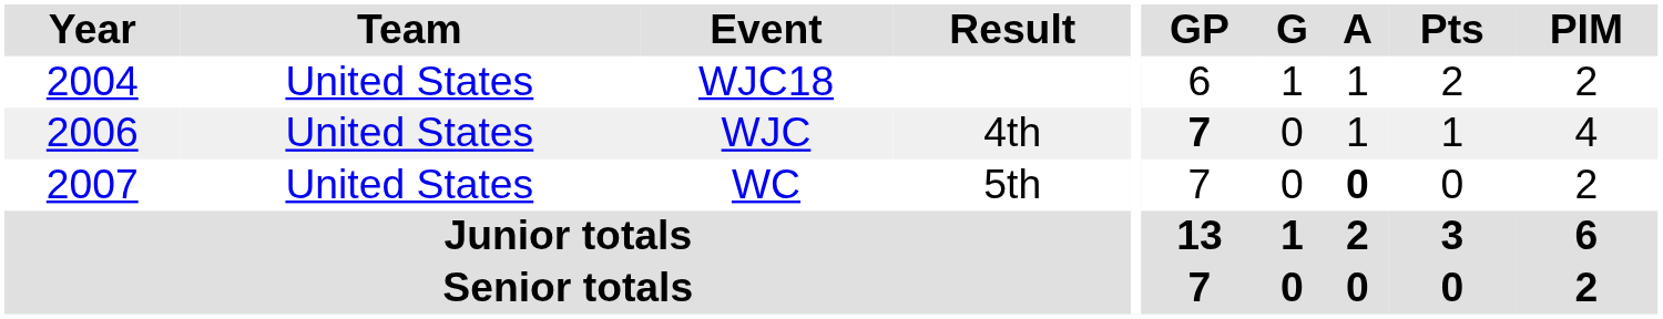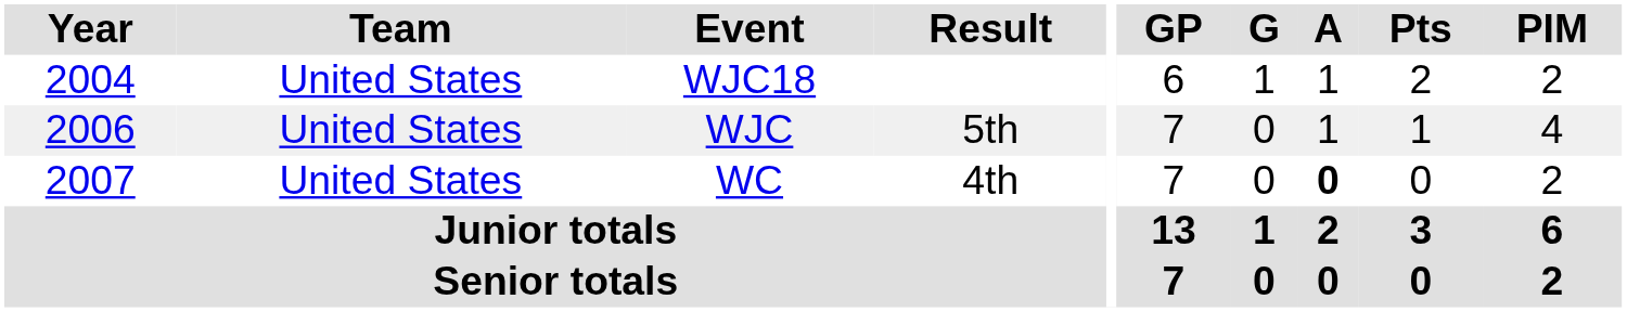WJC | Result: 4th -> 5th
WJC | GP: bold -> normal
WC | Result: 5th -> 4th
